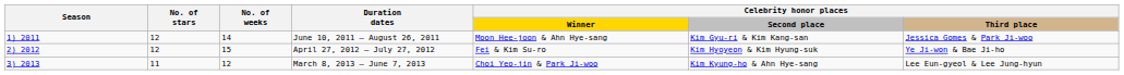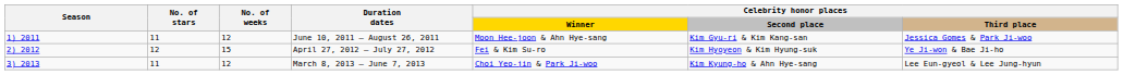June 10, 2011 – August 26, 2011 | No. of stars: 12 -> 11
June 10, 2011 – August 26, 2011 | No. of weeks: 14 -> 12
